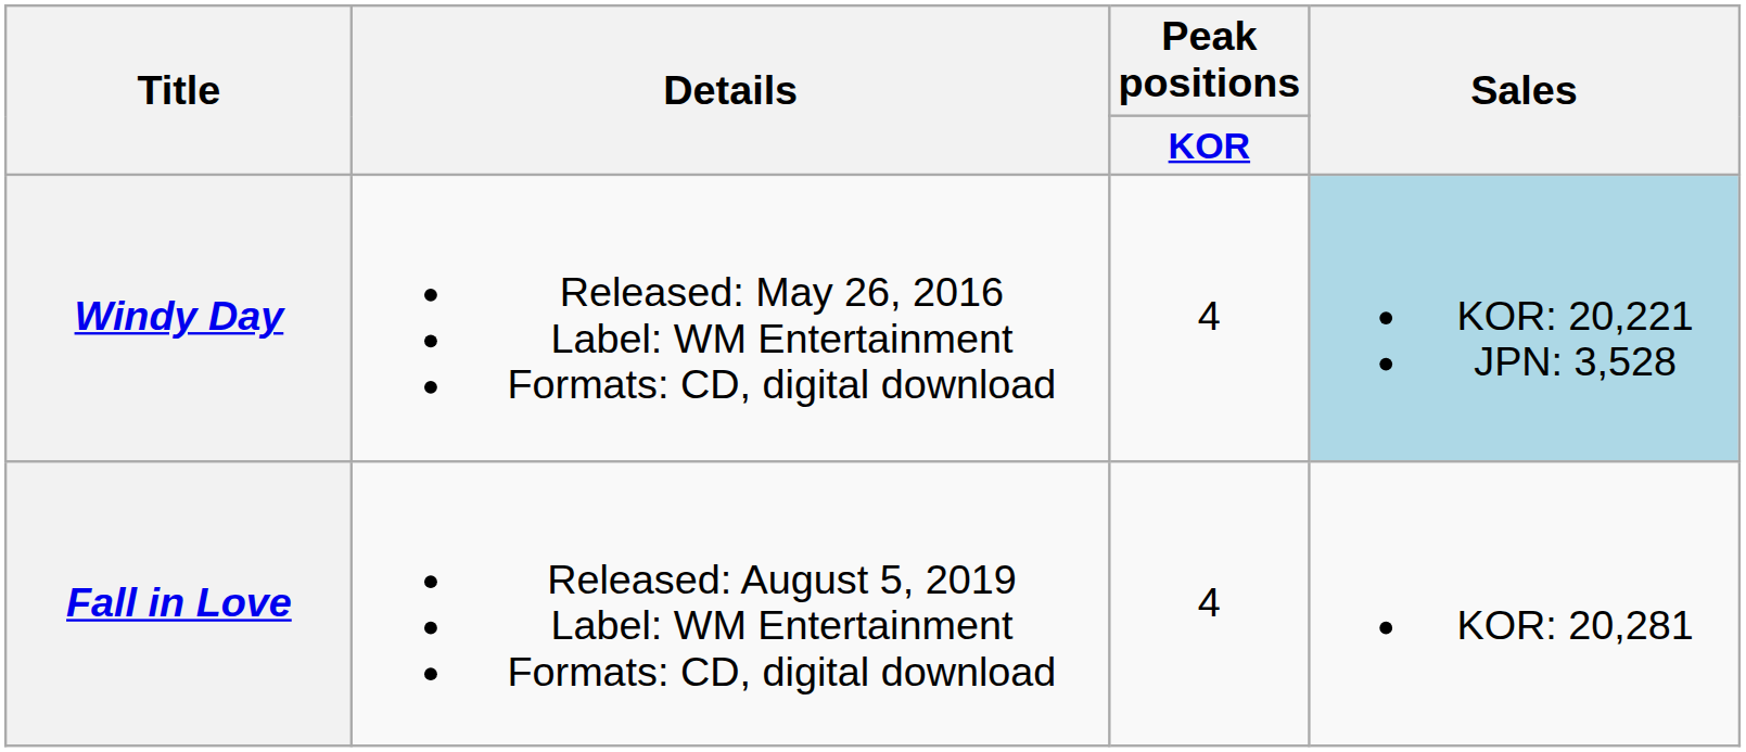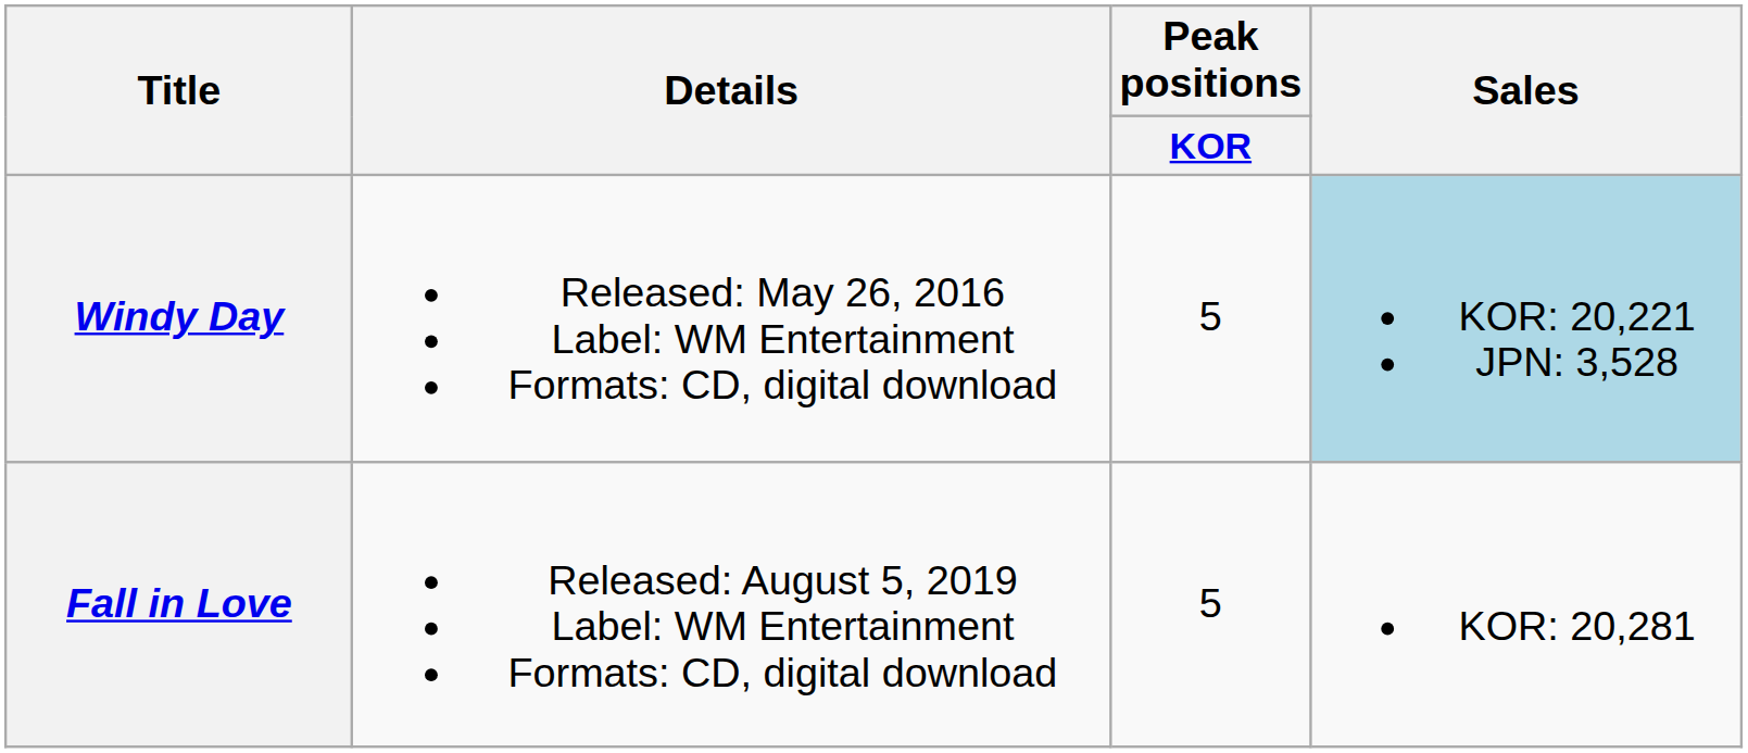Windy Day | Peak positions / KOR: 4 -> 5
Fall in Love | Peak positions / KOR: 4 -> 5
